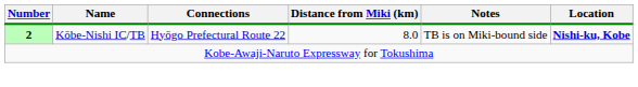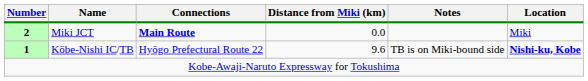+ row: 2 | Miki JCT | Main Route | 0.0 | Miki
Kōbe-Nishi IC/TB | Number: 2 -> 1
Kōbe-Nishi IC/TB | Distance from Miki (km): 8.0 -> 9.6
